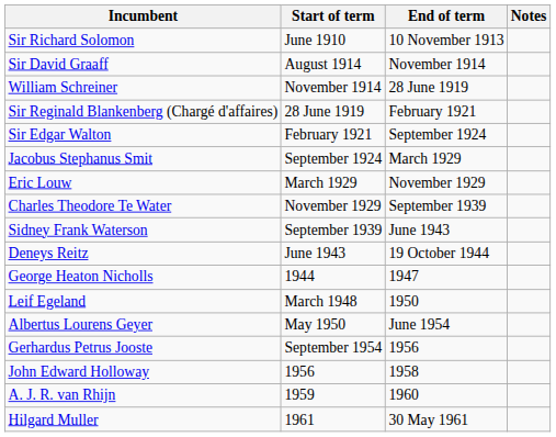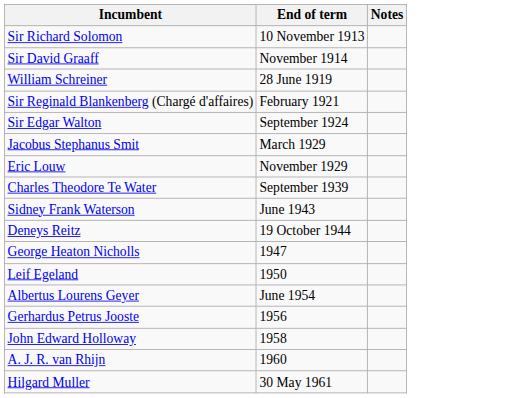- column: Start of term | June 1910 | August 1914 | November 1914 | 28 June 1919 | February 1921 | September 1924 | March 1929 | November 1929 | September 1939 | June 1943 | 1944 | March 1948 | May 1950 | September 1954 | 1956 | 1959 | 1961
